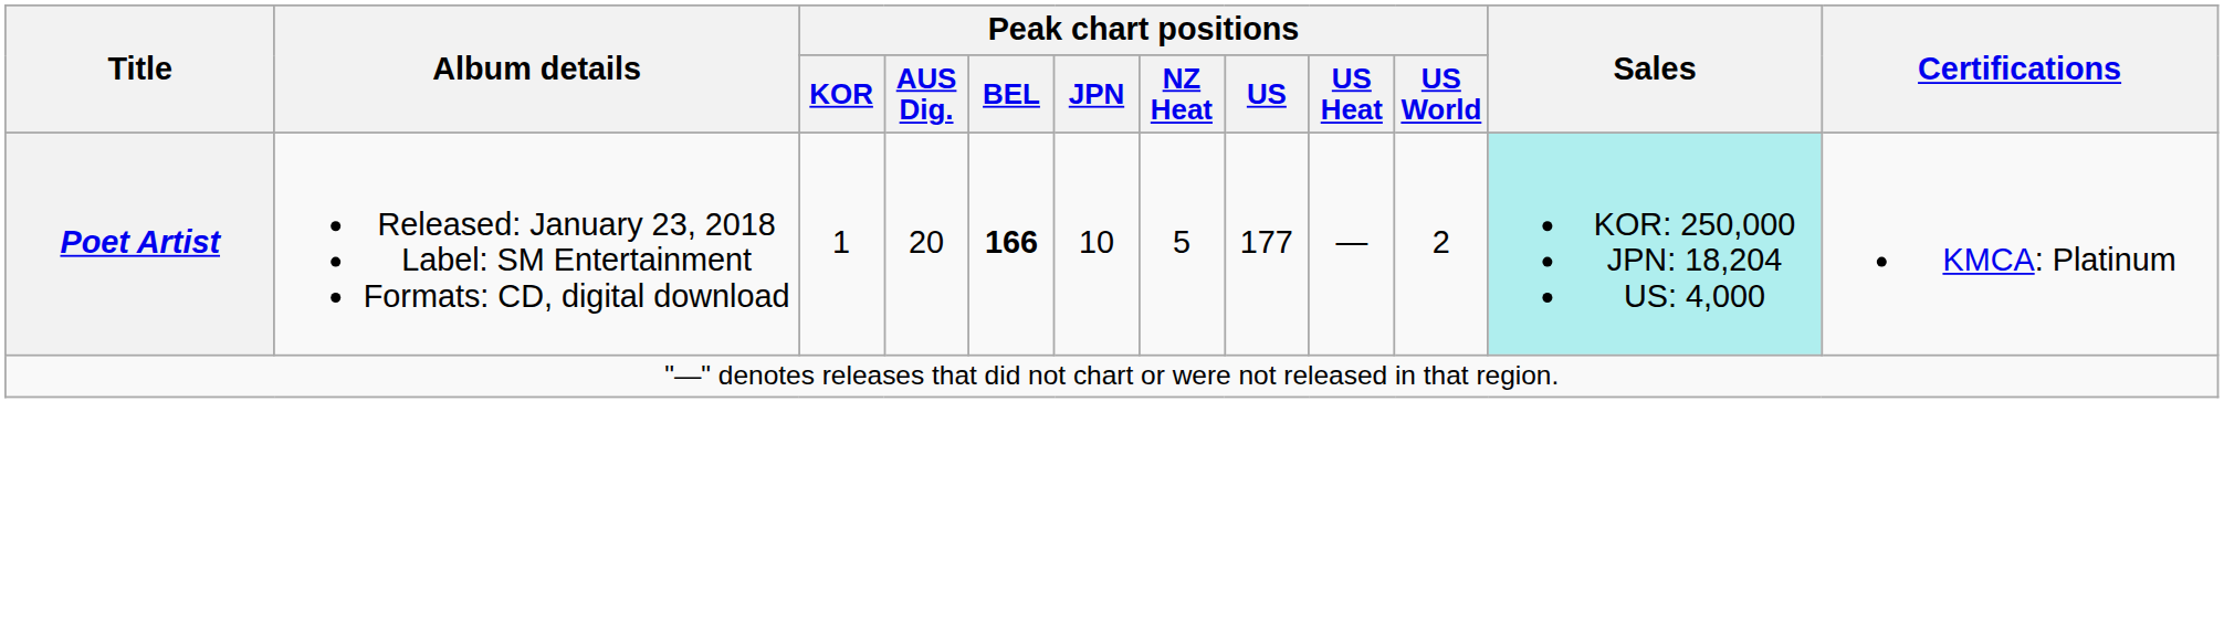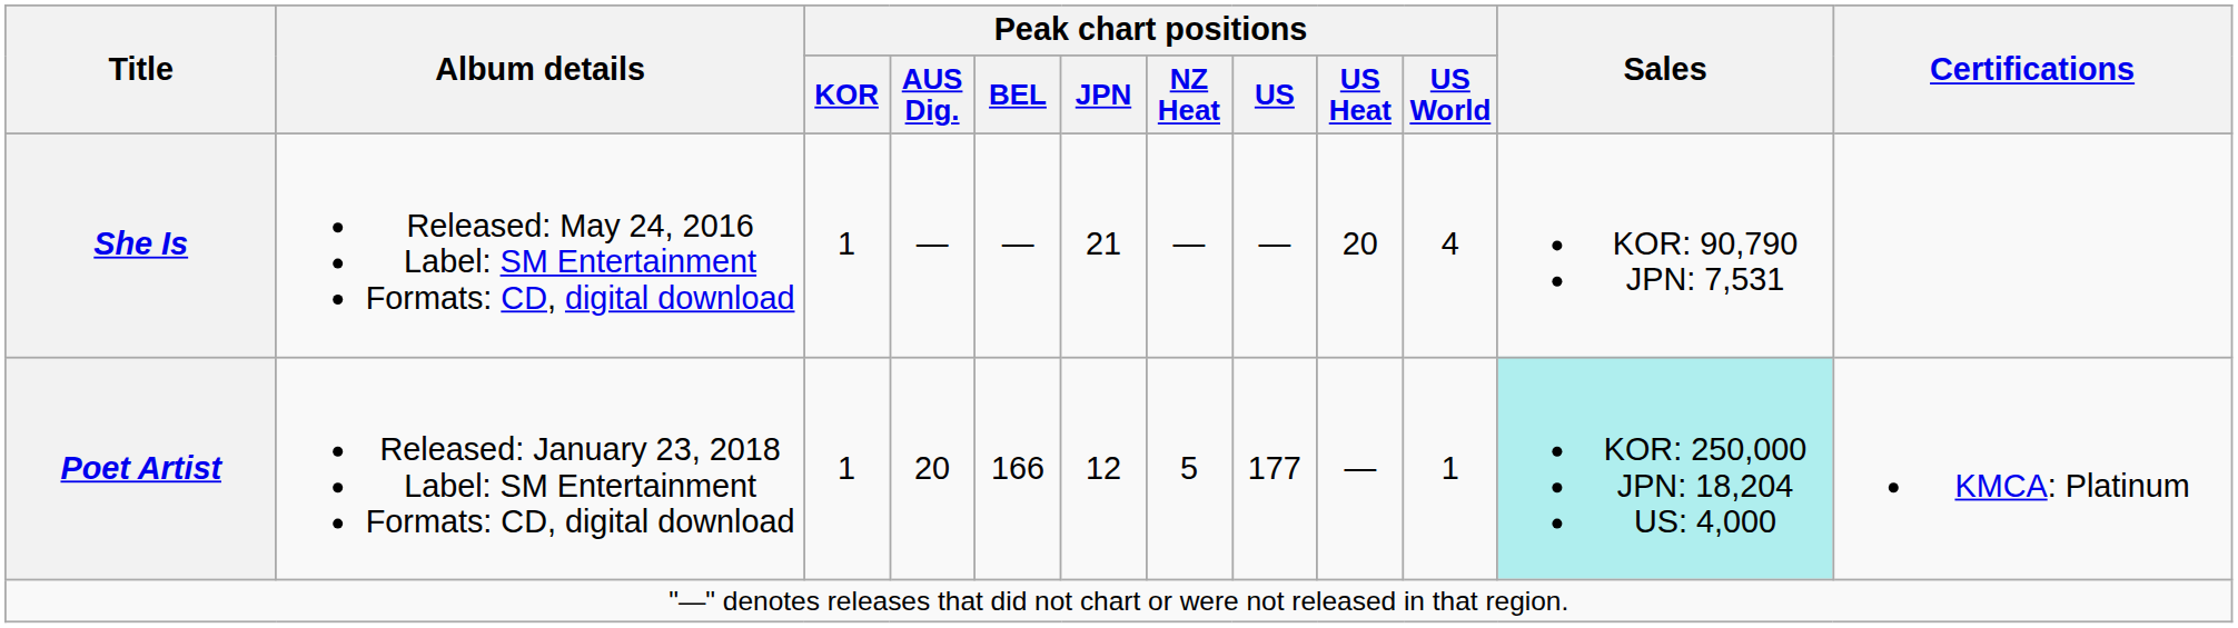+ row: She Is | Released: May 24, 2016 Label: SM Entertainment Formats: CD, digital download | 1 | — | — | 21 | — | — | 20 | 4 | KOR: 90,790 JPN: 7,531
Poet Artist | Peak chart positions / BEL: bold -> normal
Poet Artist | Peak chart positions / JPN: 10 -> 12
Poet Artist | Peak chart positions / US World: 2 -> 1
